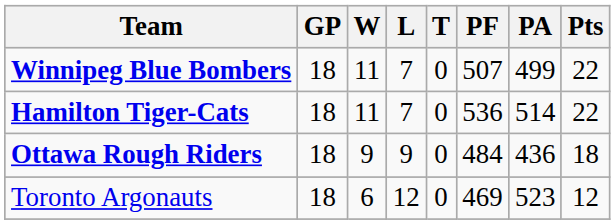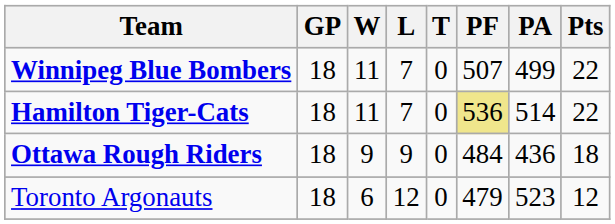Hamilton Tiger-Cats | PF: no background -> khaki background
Toronto Argonauts | PF: 469 -> 479
